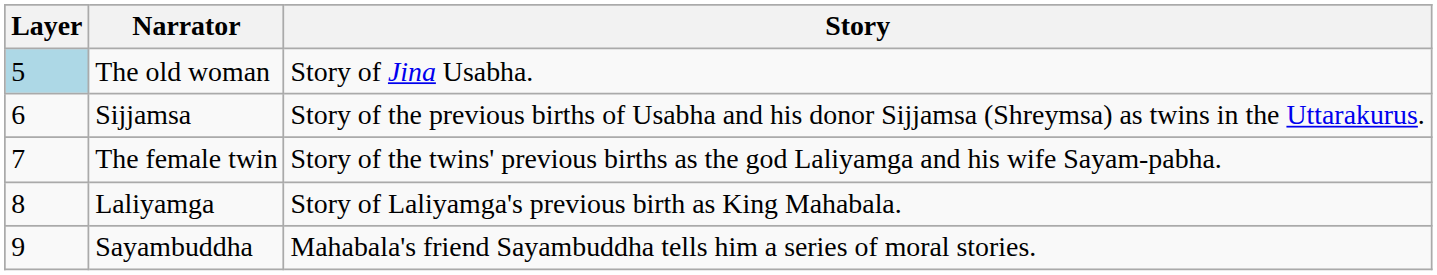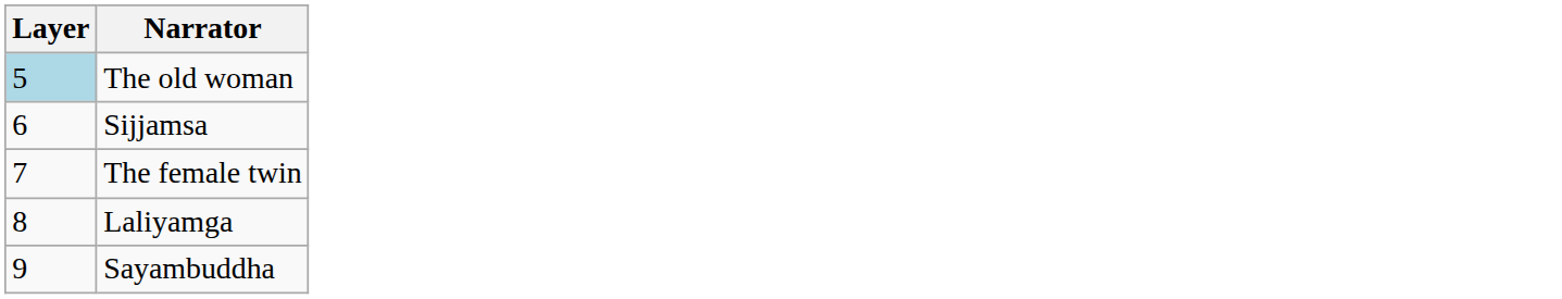- column: Story | Story of Jina Usabha. | Story of the previous births of Usabha and his donor Sijjamsa (Shreymsa) as twins in the Uttarakurus. | Story of the twins' previous births as the god Laliyamga and his wife Sayam-pabha. | Story of Laliyamga's previous birth as King Mahabala. | Mahabala's friend Sayambuddha tells him a series of moral stories.
